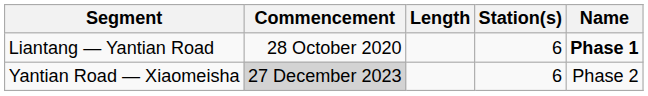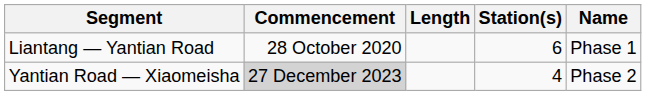Liantang — Yantian Road | Name: bold -> normal
Yantian Road — Xiaomeisha | Station(s): 6 -> 4
